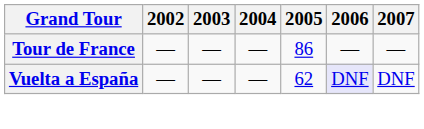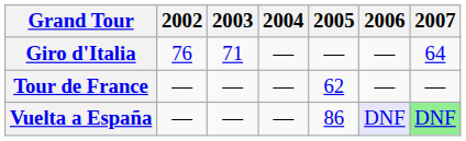+ row: Giro d'Italia | 76 | 71 | — | — | — | 64
Tour de France | 2005: 86 -> 62
Vuelta a España | 2005: 62 -> 86
Vuelta a España | 2007: no background -> lightgreen background
